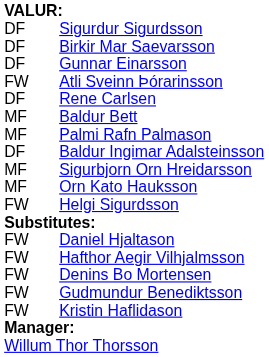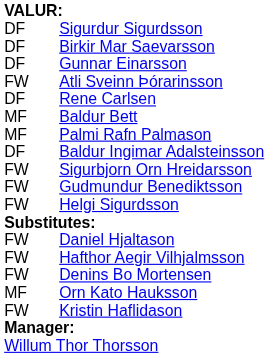Sigurbjorn Orn Hreidarsson | column 1: MF -> FW
rows swapped: Gudmundur Benediktsson <-> Orn Kato Hauksson
